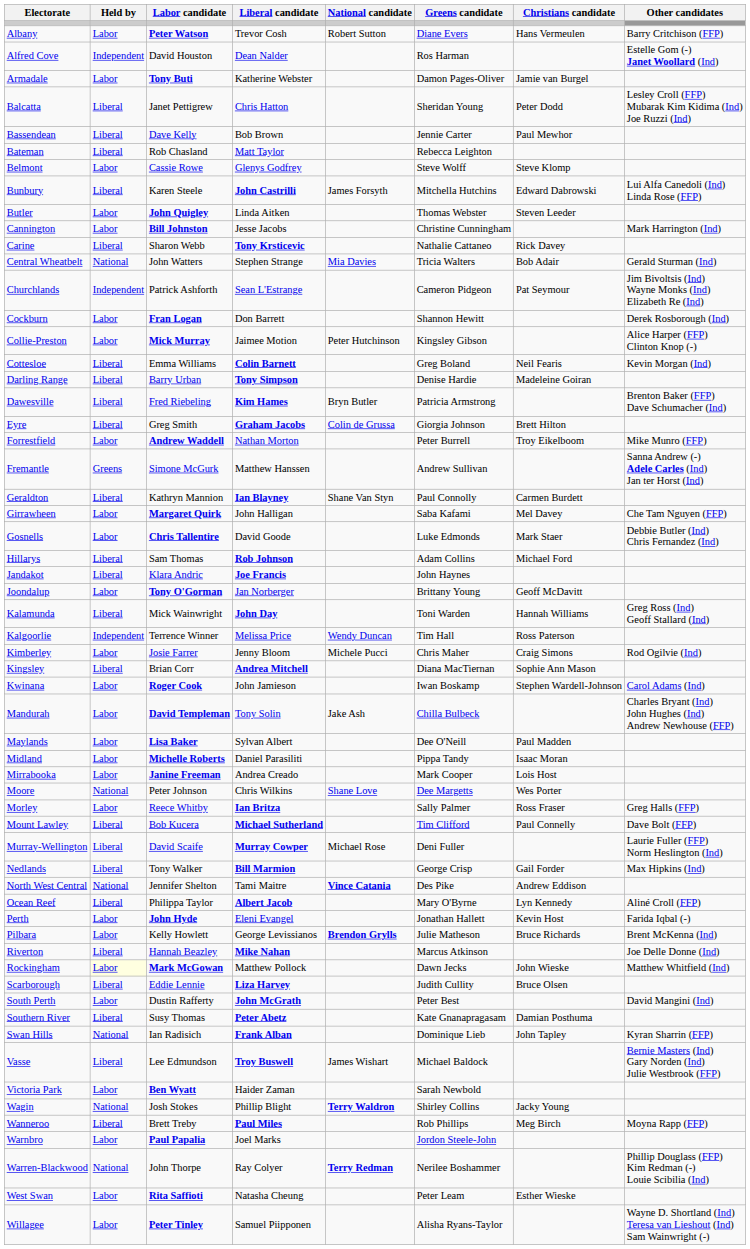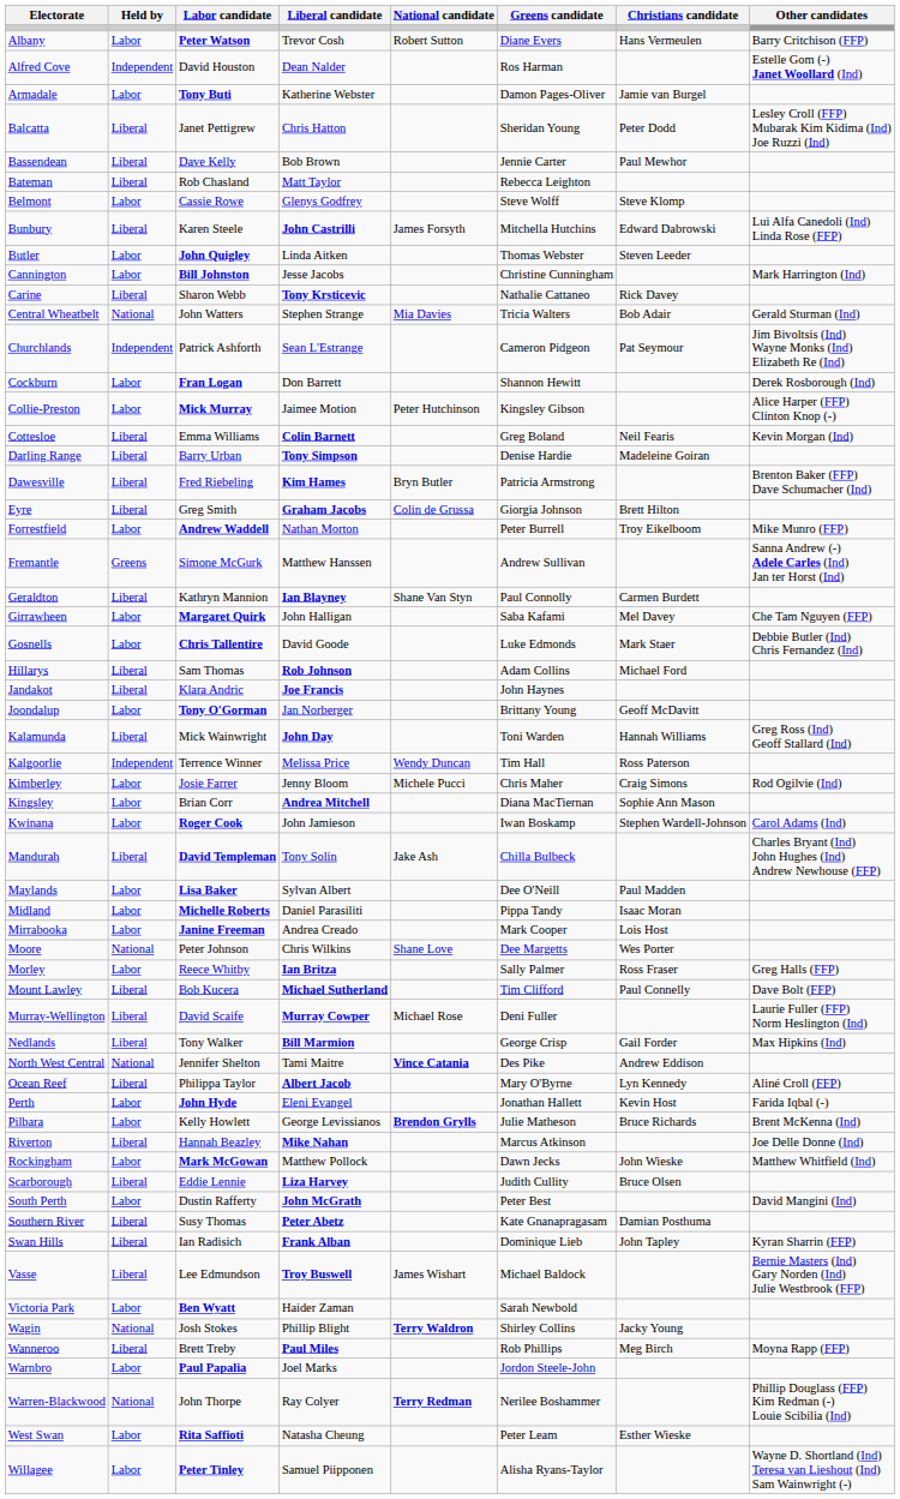Kingsley | Held by: Liberal -> Labor
Mandurah | Held by: Labor -> Liberal
Rockingham | Held by: lightyellow background -> no background
Swan Hills | Held by: National -> Liberal
